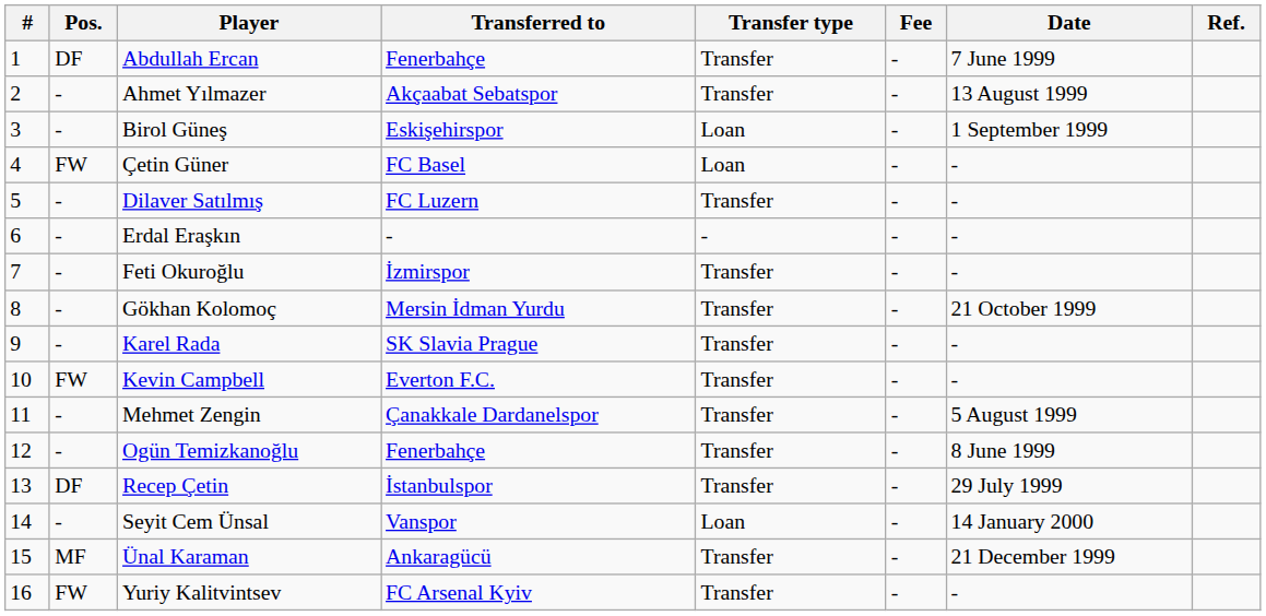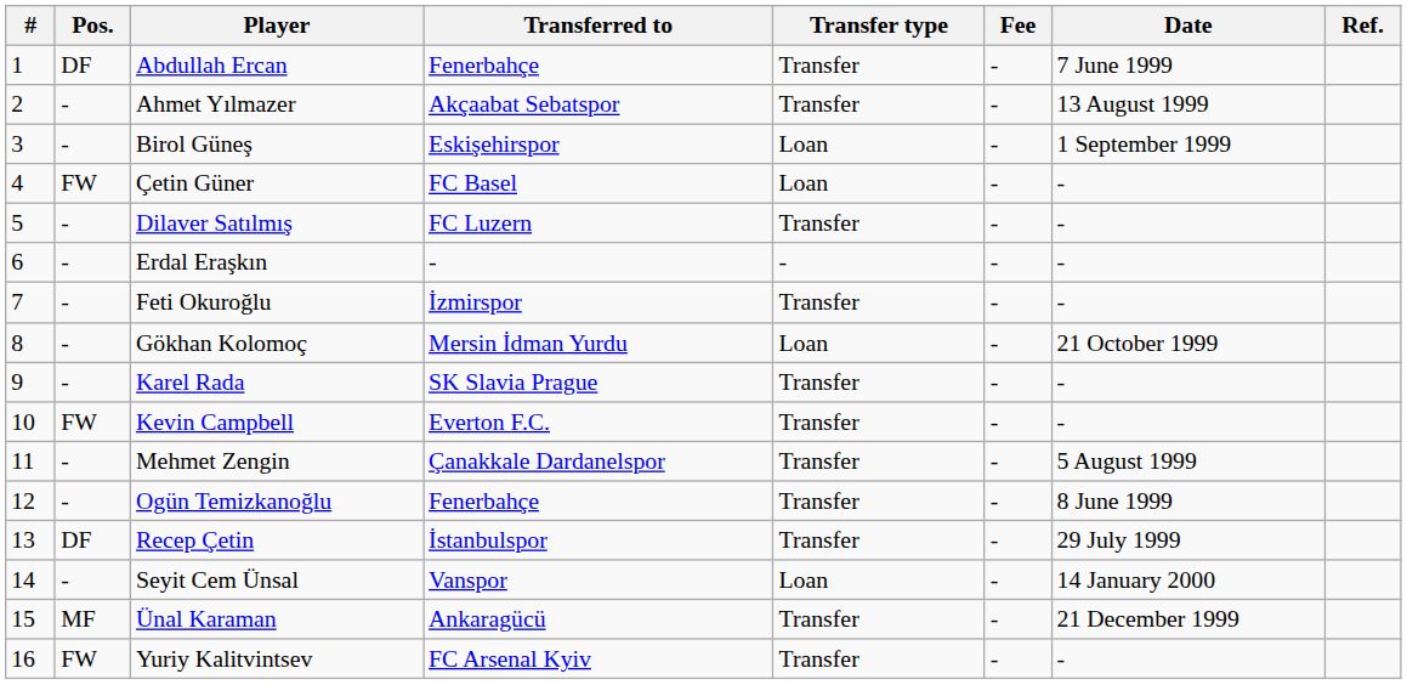Gökhan Kolomoç | Transfer type: Transfer -> Loan
